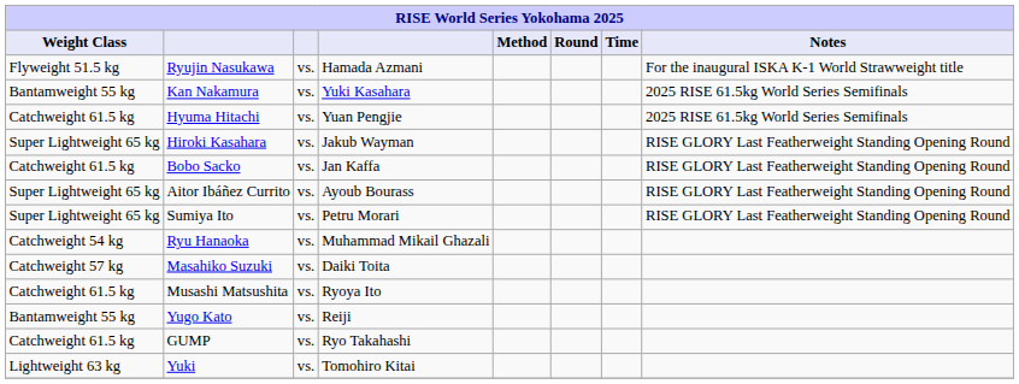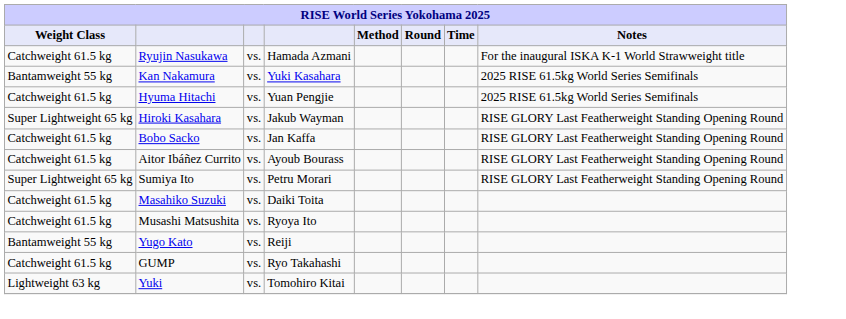Ryujin Nasukawa | Weight Class: Flyweight 51.5 kg -> Catchweight 61.5 kg
Aitor Ibáñez Currito | Weight Class: Super Lightweight 65 kg -> Catchweight 61.5 kg
- row: Catchweight 54 kg | Ryu Hanaoka | vs. | Muhammad Mikail Ghazali
Masahiko Suzuki | Weight Class: Catchweight 57 kg -> Catchweight 61.5 kg
